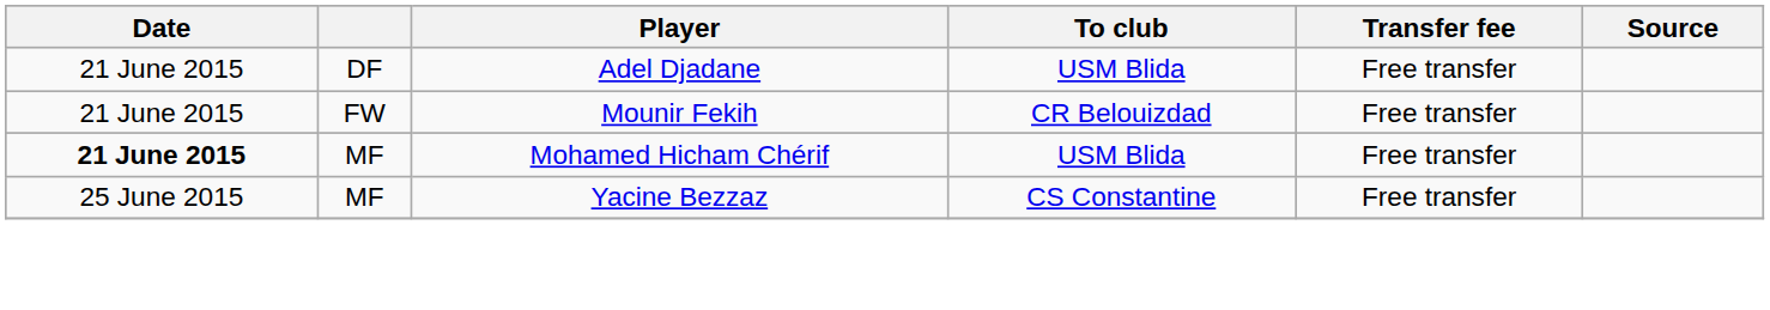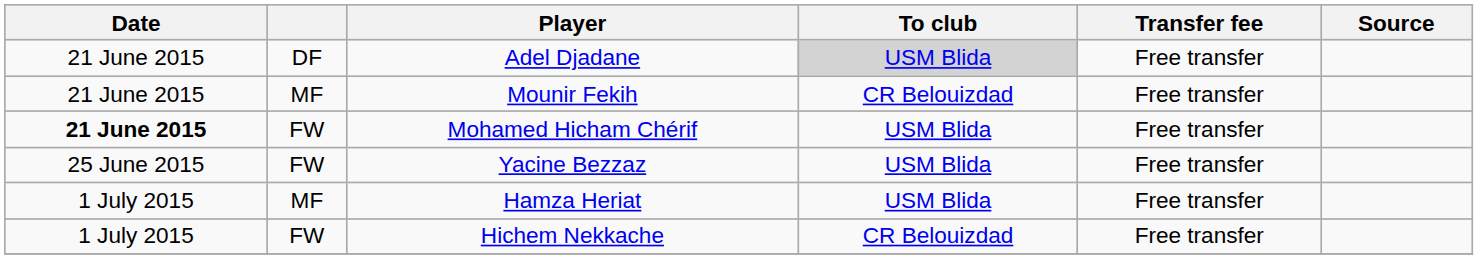Adel Djadane | To club: no background -> lightgrey background
Mounir Fekih | column 2: FW -> MF
Mohamed Hicham Chérif | column 2: MF -> FW
Yacine Bezzaz | column 2: MF -> FW
Yacine Bezzaz | To club: CS Constantine -> USM Blida
+ row: 1 July 2015 | MF | Hamza Heriat | USM Blida | Free transfer
+ row: 1 July 2015 | FW | Hichem Nekkache | CR Belouizdad | Free transfer
